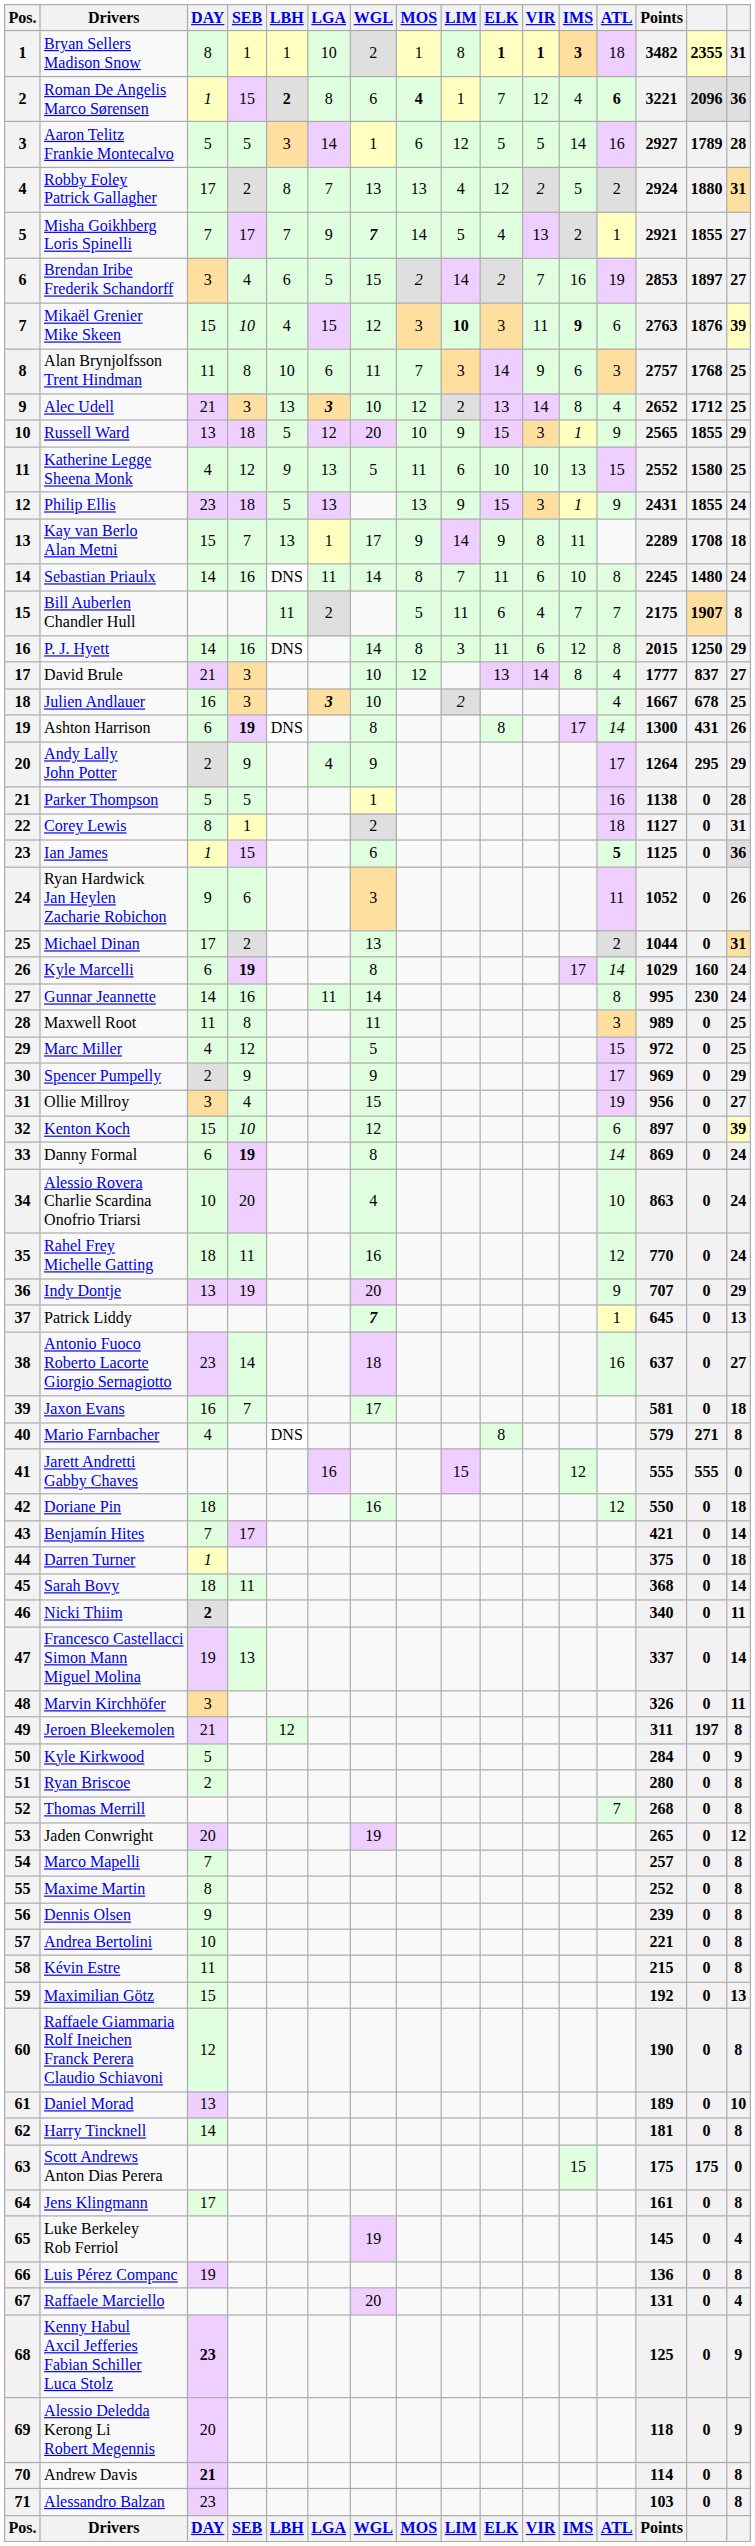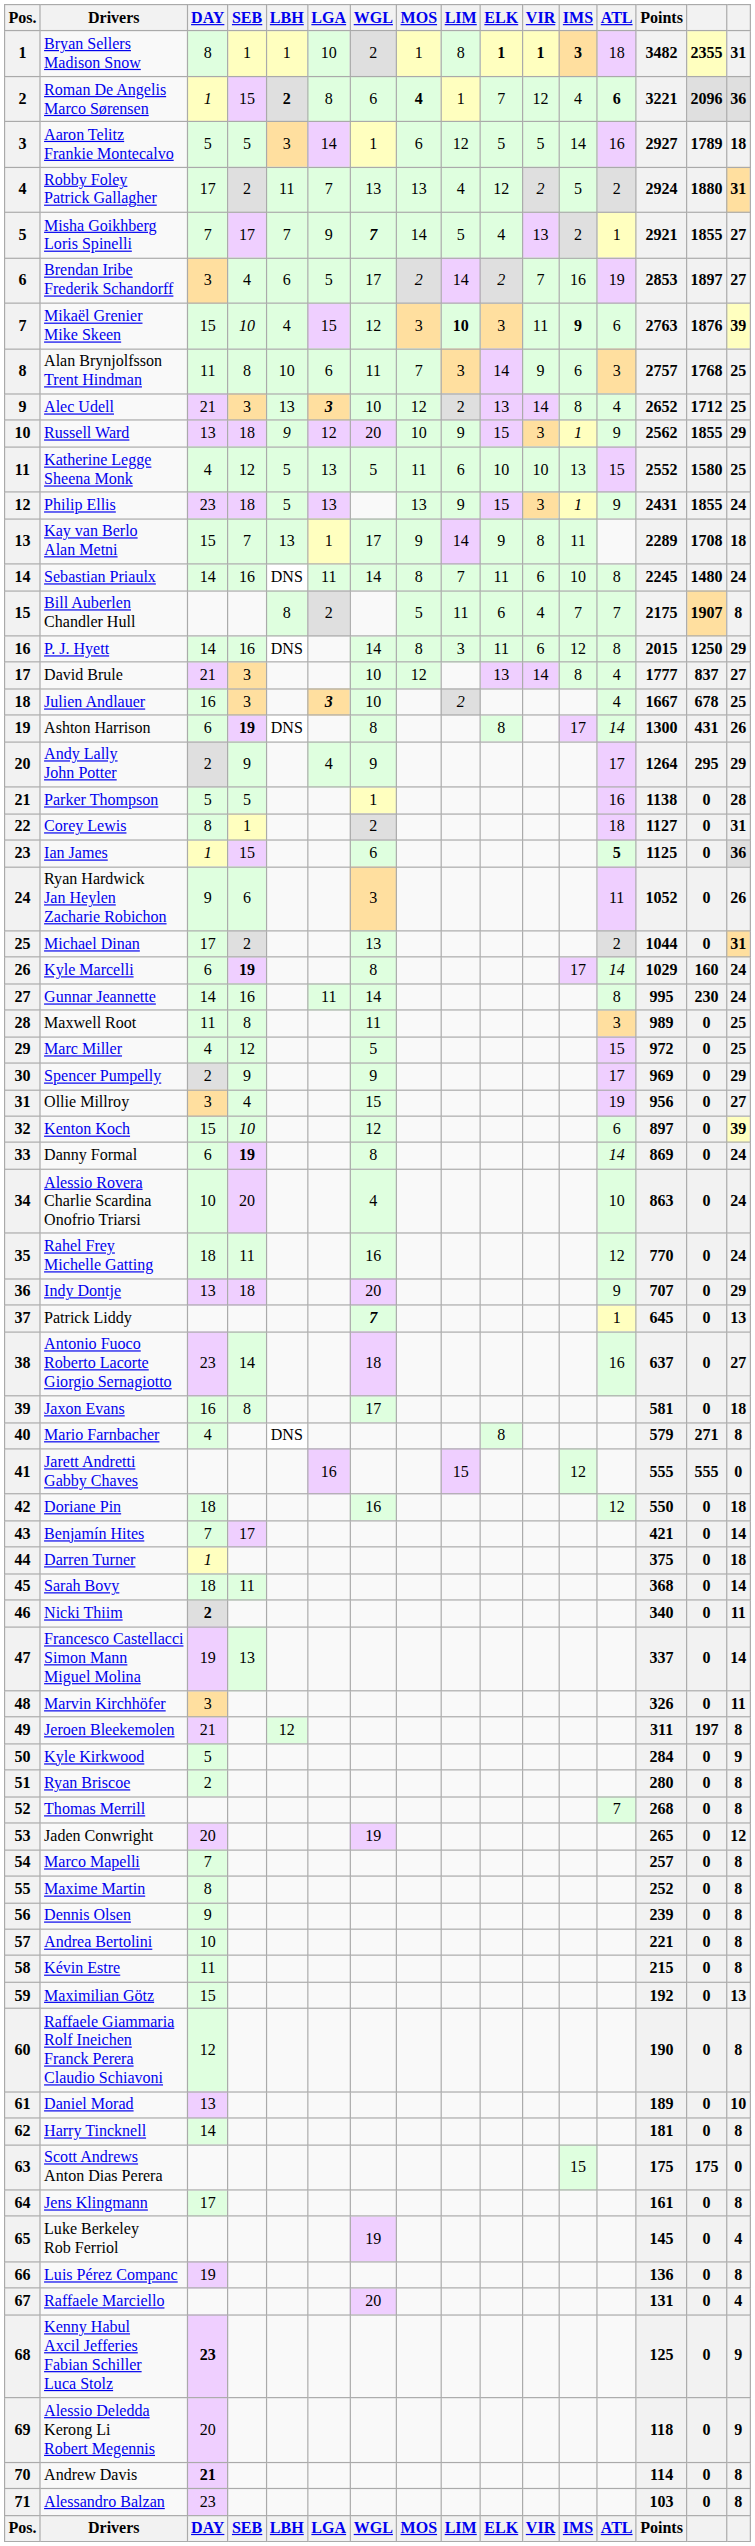Aaron Telitz Frankie Montecalvo | column 16: 28 -> 18
Robby Foley Patrick Gallagher | LBH: 8 -> 11
Brendan Iribe Frederik Schandorff | WGL: 15 -> 17
Russell Ward | LBH: 5 -> 9
Russell Ward | Points: 2565 -> 2562
Katherine Legge Sheena Monk | LBH: 9 -> 5
Bill Auberlen Chandler Hull | LBH: 11 -> 8
Indy Dontje | SEB: 19 -> 18
Jaxon Evans | SEB: 7 -> 8
